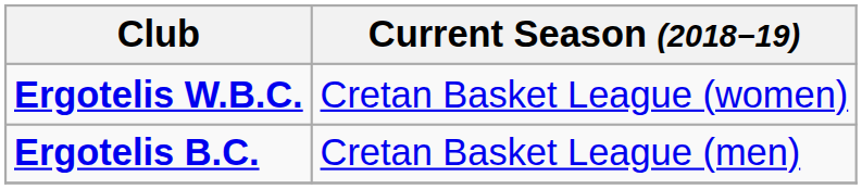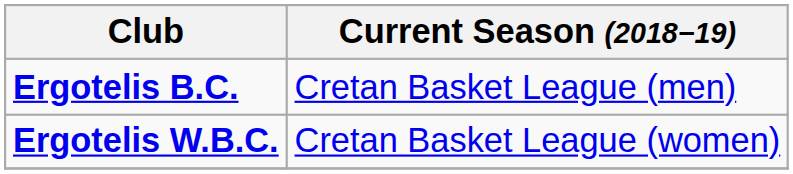rows swapped: Ergotelis B.C. <-> Ergotelis W.B.C.
